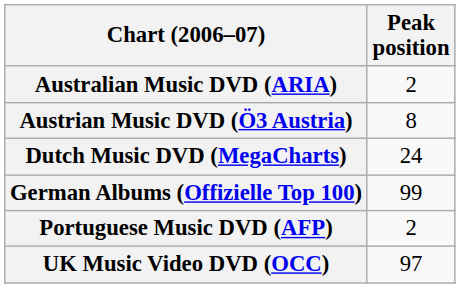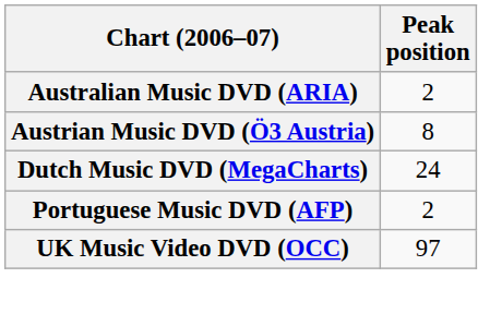- row: German Albums (Offizielle Top 100) | 99
